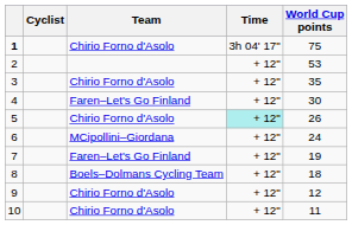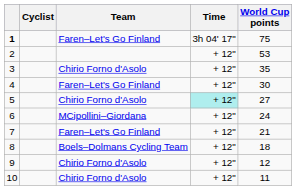1 | Team: Chirio Forno d'Asolo -> Faren–Let's Go Finland
5 | World Cup points: 26 -> 27
7 | World Cup points: 19 -> 21
